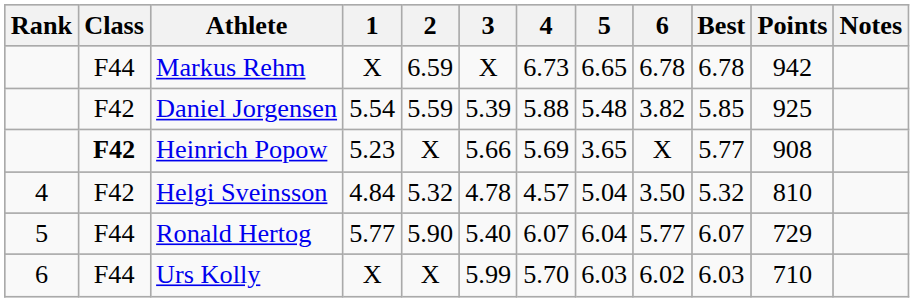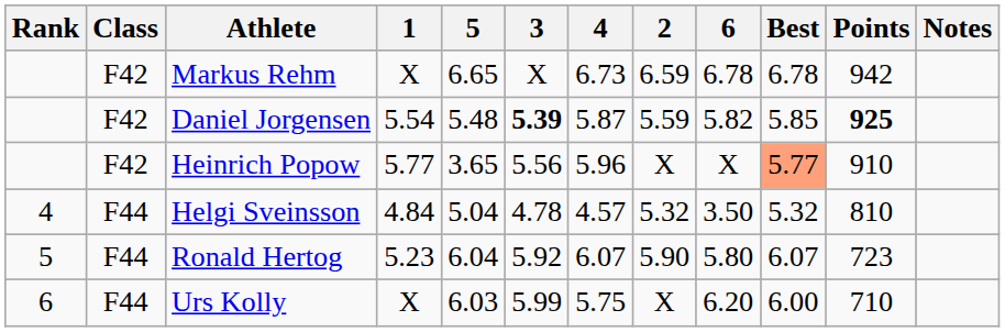columns swapped: 2 <-> 5
Markus Rehm | Class: F44 -> F42
Daniel Jorgensen | 3: normal -> bold
Daniel Jorgensen | 4: 5.88 -> 5.87
Daniel Jorgensen | 6: 3.82 -> 5.82
Daniel Jorgensen | Points: normal -> bold
Heinrich Popow | Class: bold -> normal
Heinrich Popow | 1: 5.23 -> 5.77
Heinrich Popow | 3: 5.66 -> 5.56
Heinrich Popow | 4: 5.69 -> 5.96
Heinrich Popow | Best: no background -> lightsalmon background
Heinrich Popow | Points: 908 -> 910
Helgi Sveinsson | Class: F42 -> F44
Ronald Hertog | 1: 5.77 -> 5.23
Ronald Hertog | 3: 5.40 -> 5.92
Ronald Hertog | 6: 5.77 -> 5.80
Ronald Hertog | Points: 729 -> 723
Urs Kolly | 4: 5.70 -> 5.75
Urs Kolly | 6: 6.02 -> 6.20
Urs Kolly | Best: 6.03 -> 6.00
